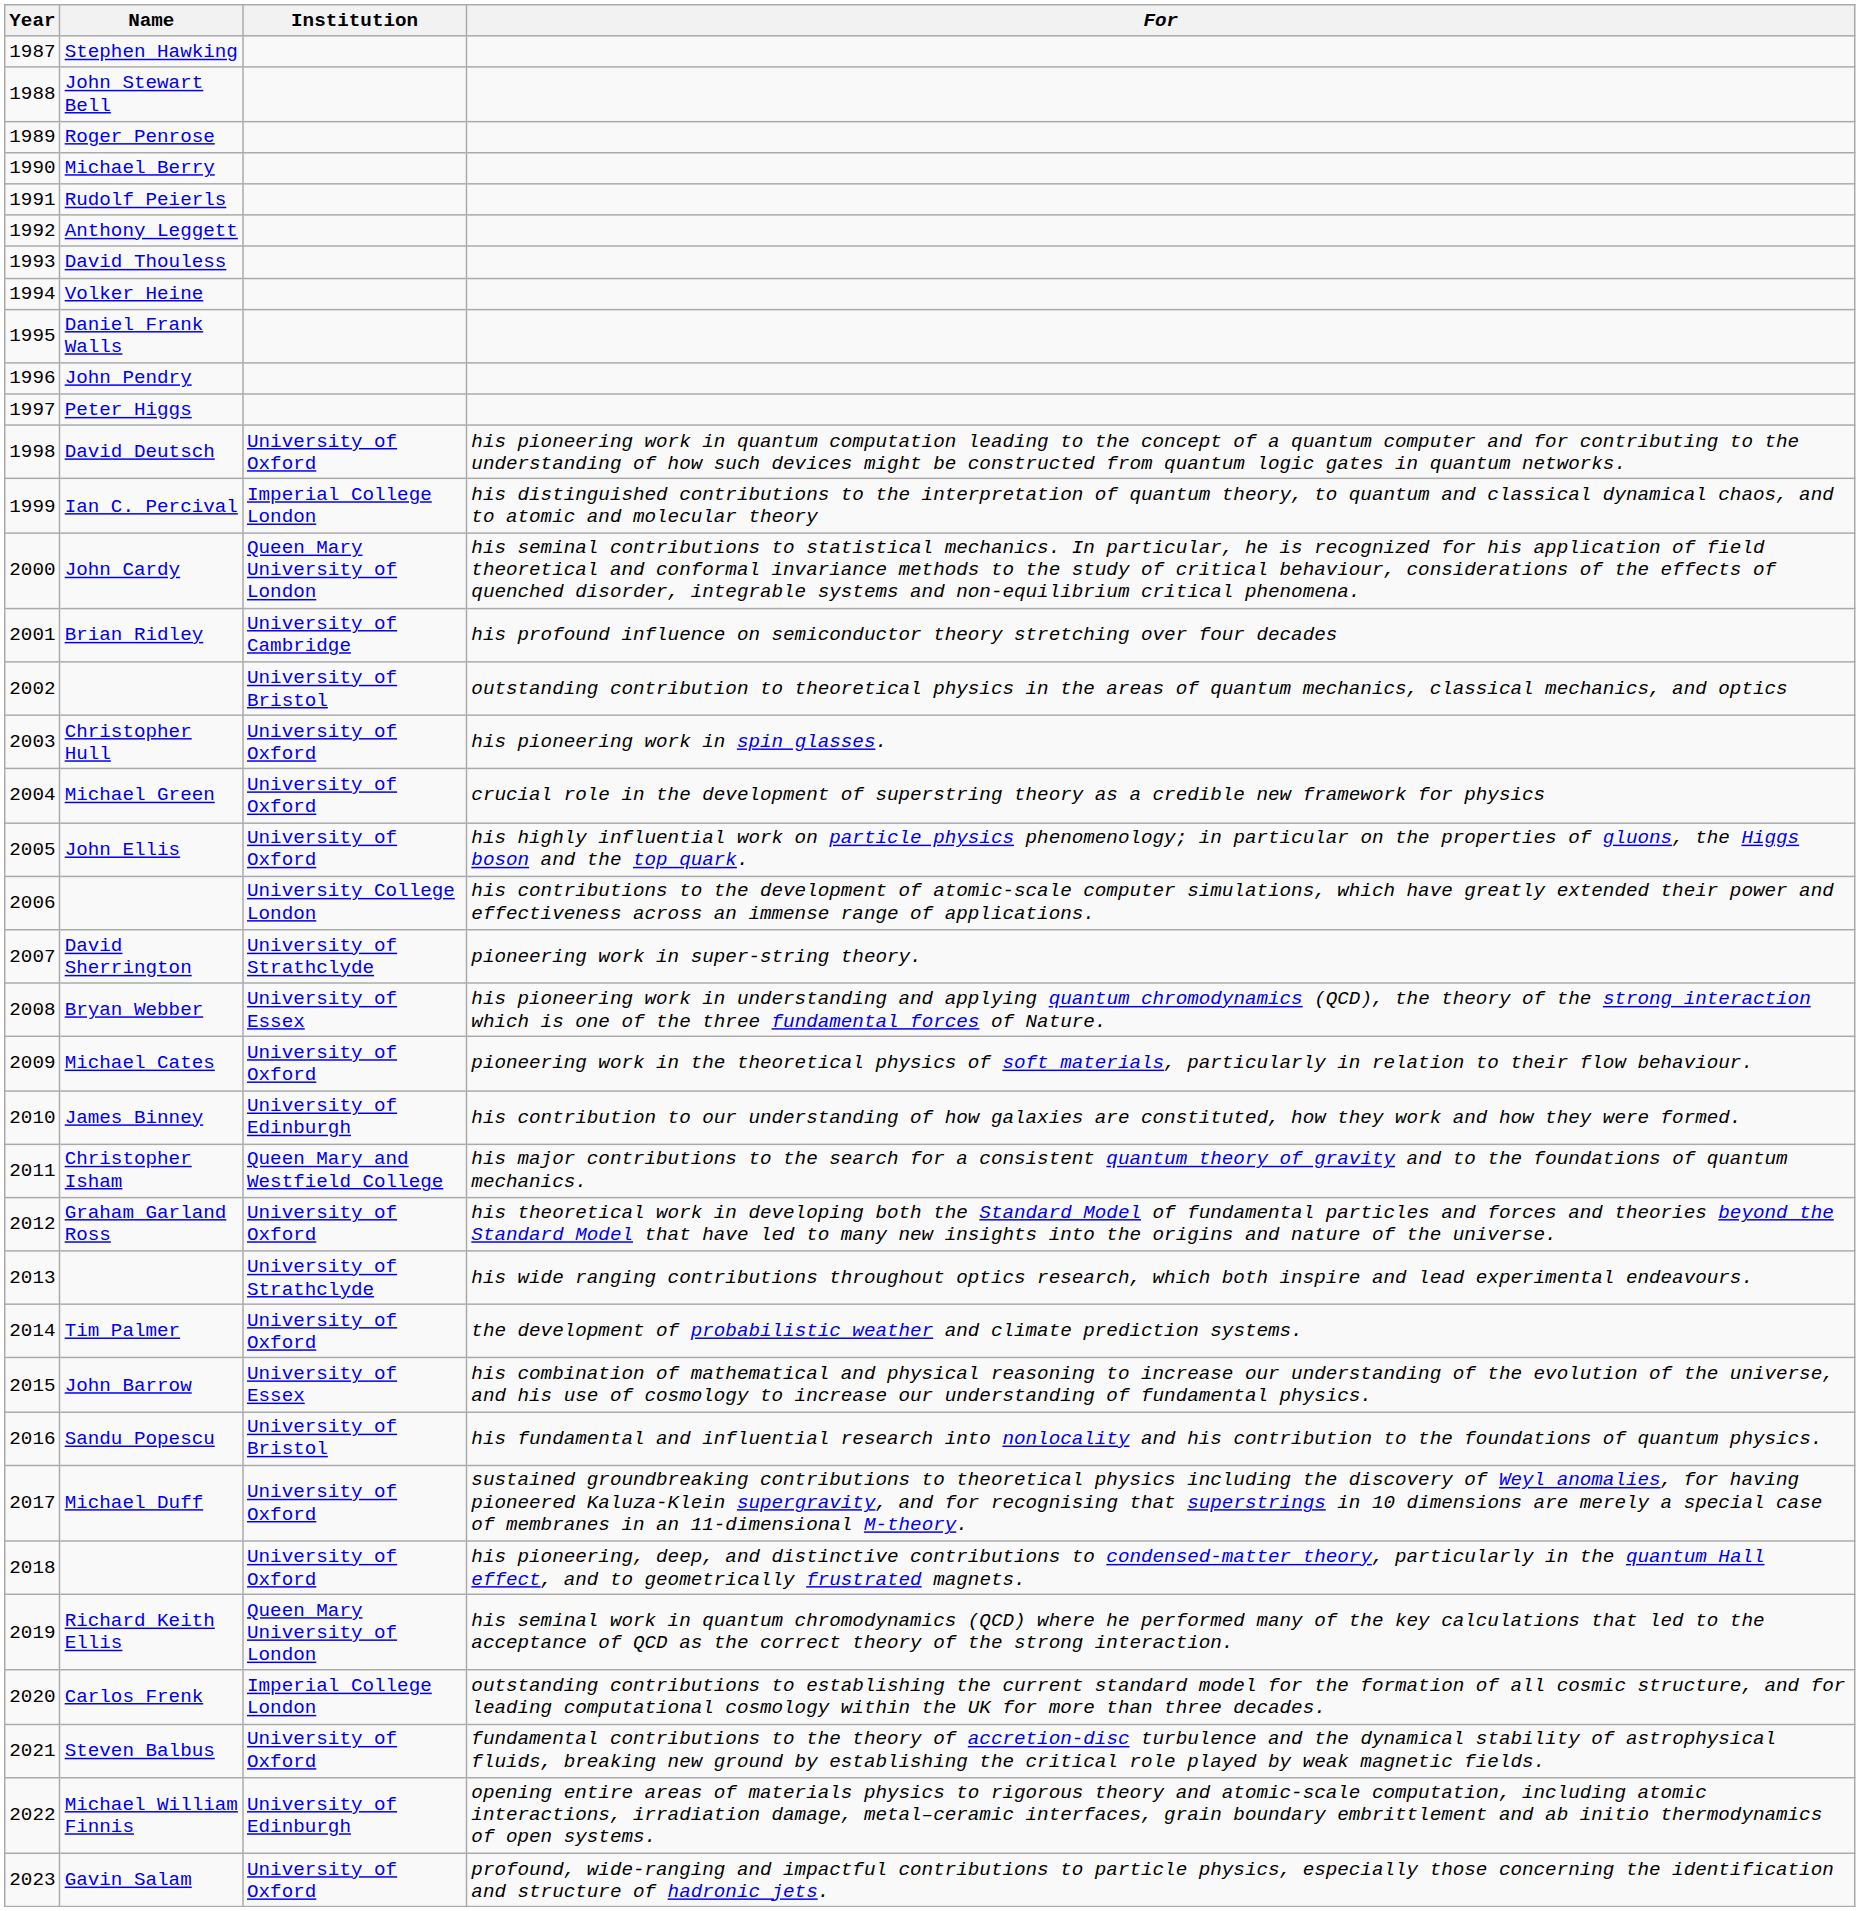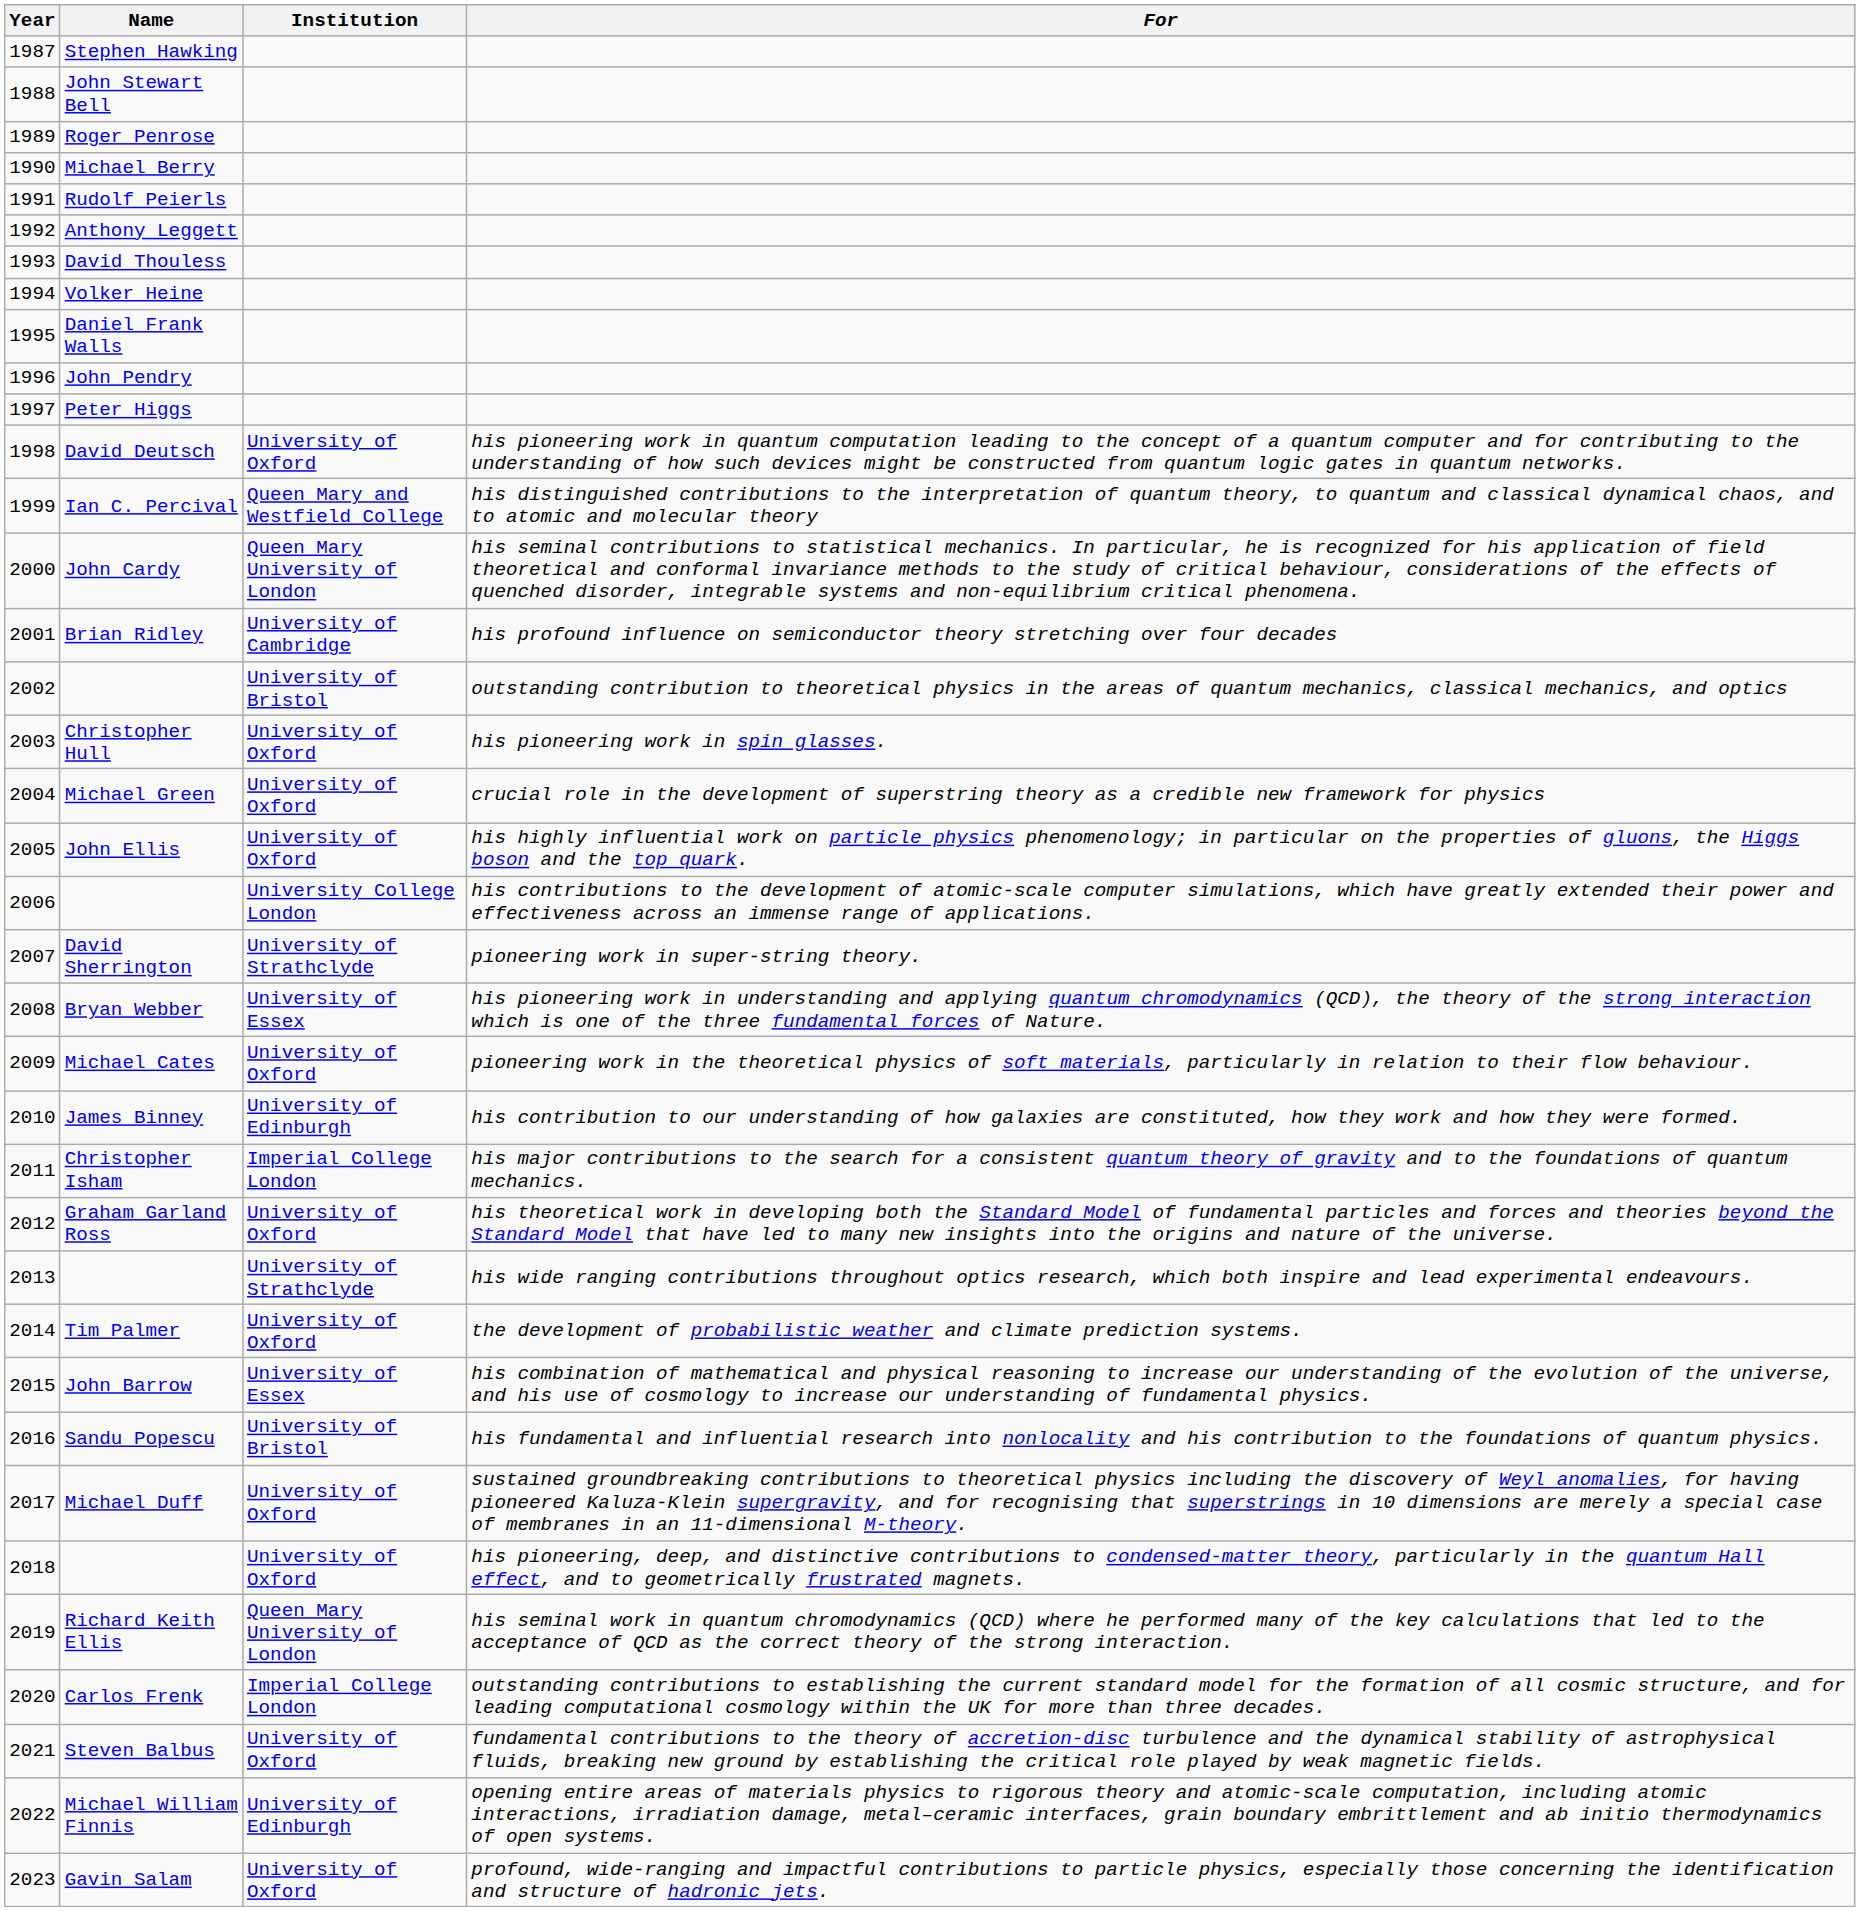Ian C. Percival | Institution: Imperial College London -> Queen Mary and Westfield College
Christopher Isham | Institution: Queen Mary and Westfield College -> Imperial College London
